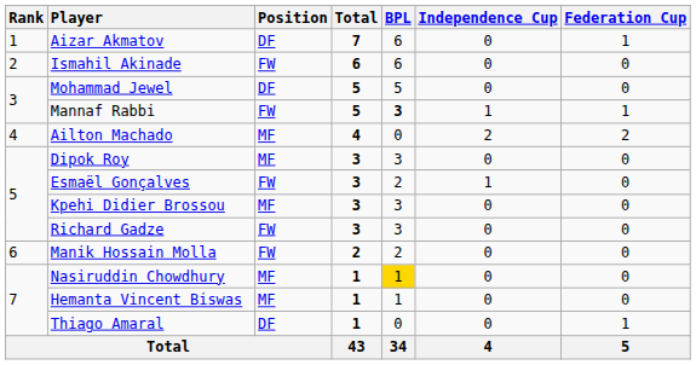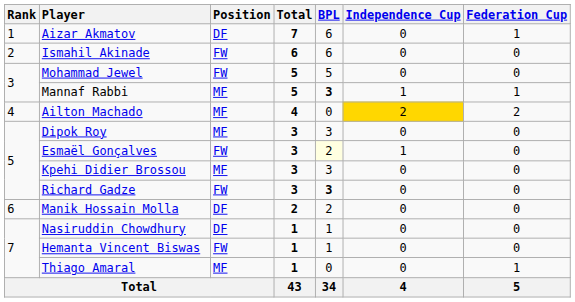Mohammad Jewel | Position: DF -> FW
Mannaf Rabbi | Position: FW -> MF
Ailton Machado | Independence Cup: no background -> gold background
Esmaël Gonçalves | BPL: no background -> lightyellow background
Richard Gadze | BPL: normal -> bold
Manik Hossain Molla | Position: FW -> DF
Nasiruddin Chowdhury | Position: MF -> DF
Nasiruddin Chowdhury | BPL: gold background -> no background
Hemanta Vincent Biswas | Position: MF -> FW
Thiago Amaral | Position: DF -> MF
